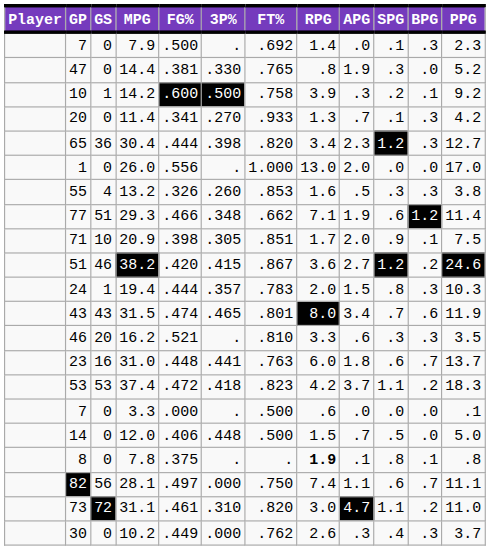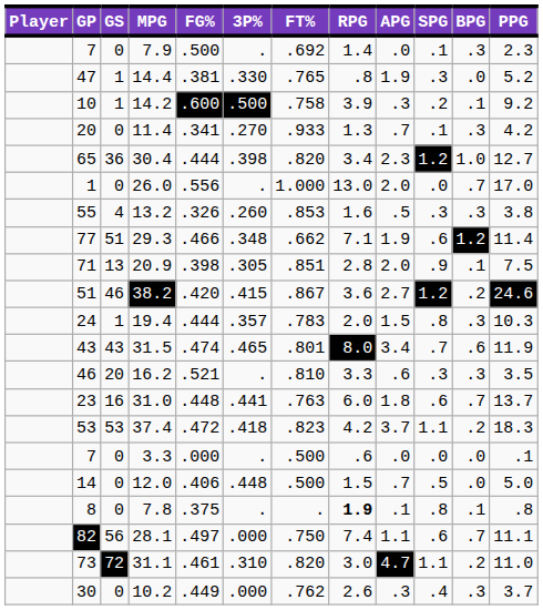14.4 | GS: 0 -> 1
30.4 | BPG: .3 -> 1.0
26.0 | BPG: .0 -> .7
20.9 | GS: 10 -> 13
20.9 | RPG: 1.7 -> 2.8
